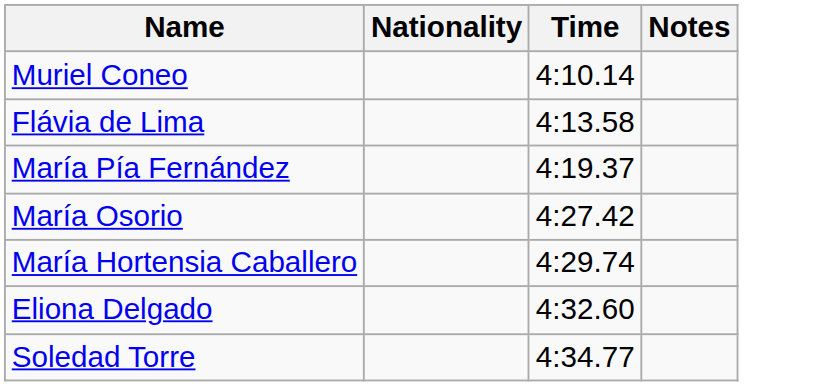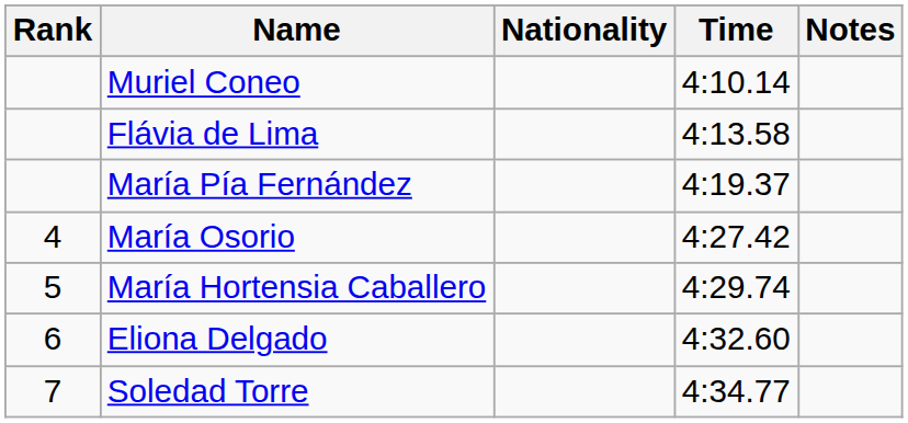+ column: Rank | 4 | 5 | 6 | 7
